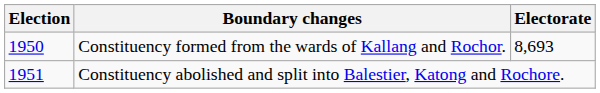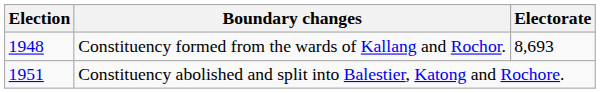Constituency formed from the wards of Kallang and Rochor. | Election: 1950 -> 1948
